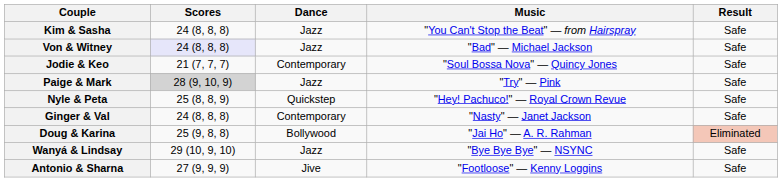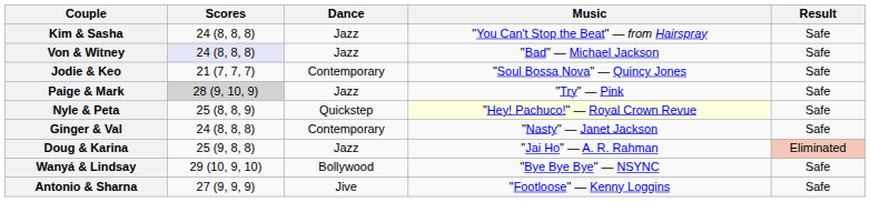Nyle & Peta | Music: no background -> lightyellow background
Doug & Karina | Dance: Bollywood -> Jazz
Wanyá & Lindsay | Dance: Jazz -> Bollywood
